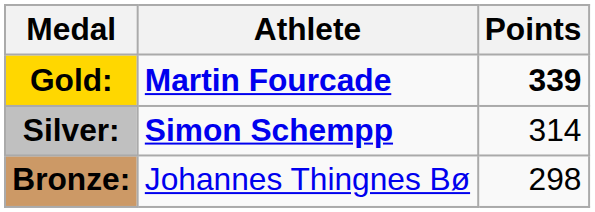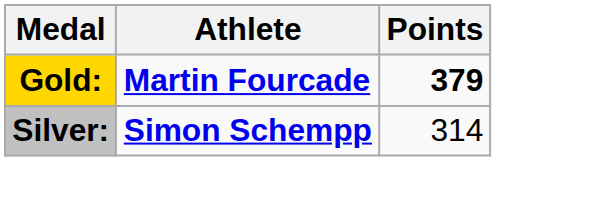Gold: | Points: 339 -> 379
- row: Bronze: | Johannes Thingnes Bø | 298
